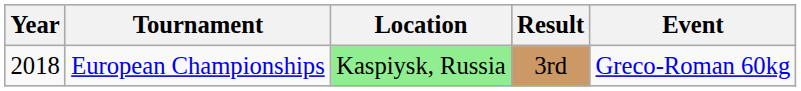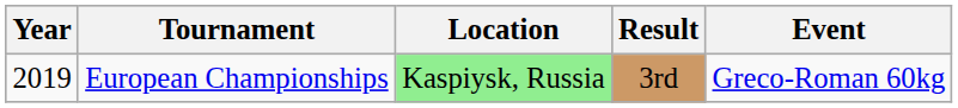European Championships | Year: 2018 -> 2019
